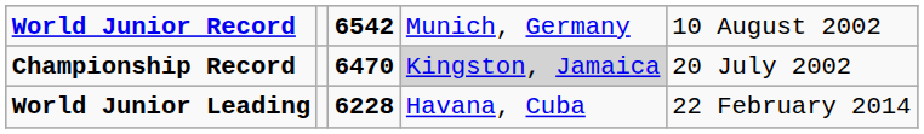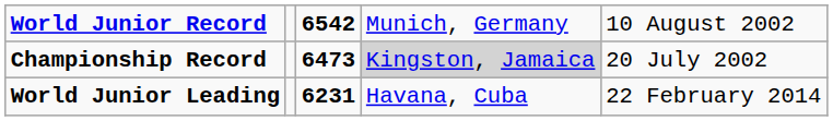Championship Record | column 3: 6470 -> 6473
World Junior Leading | column 3: 6228 -> 6231
